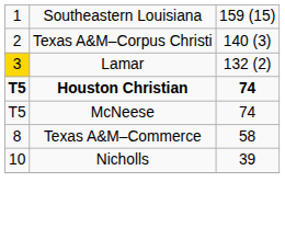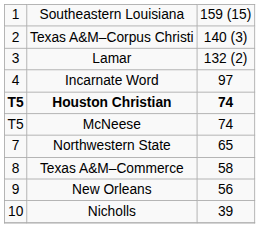Lamar | column 1: gold background -> no background
+ row: 4 | Incarnate Word | 97
+ row: 7 | Northwestern State | 65
+ row: 9 | New Orleans | 56
